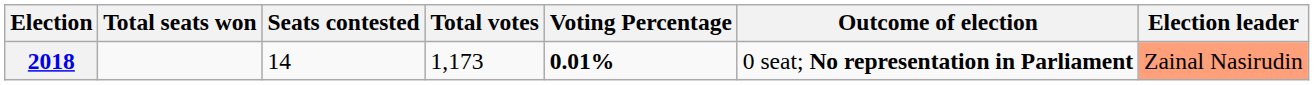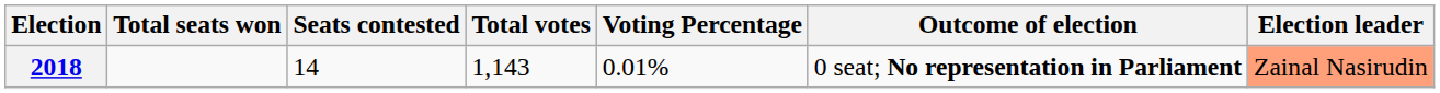2018 | Total votes: 1,173 -> 1,143
2018 | Voting Percentage: bold -> normal
